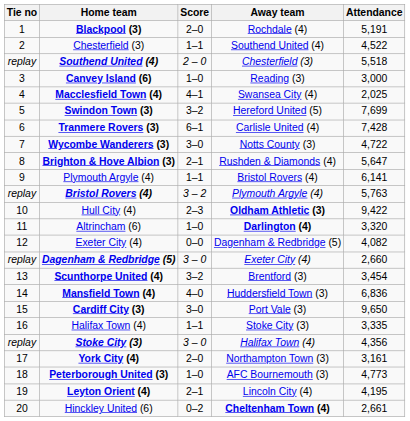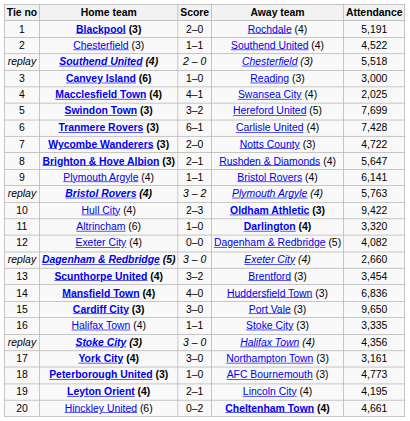Wycombe Wanderers (3) | Score: 3–0 -> 2–0
York City (4) | Score: 2–0 -> 3–0
Hinckley United (6) | Attendance: 2,661 -> 4,661
